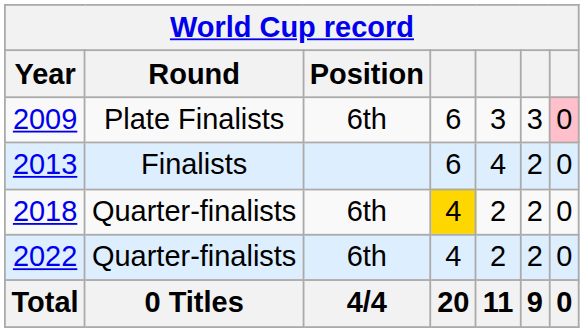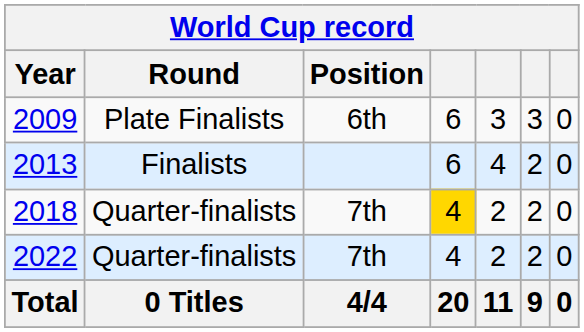2009 | column 7: pink background -> no background
2018 | Position: 6th -> 7th
2022 | Position: 6th -> 7th
